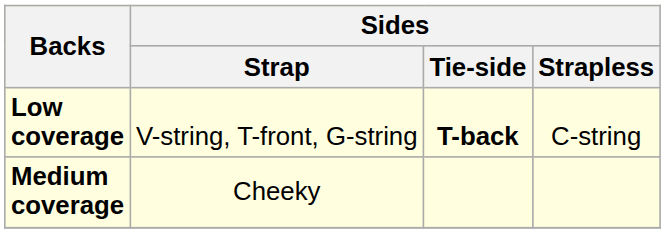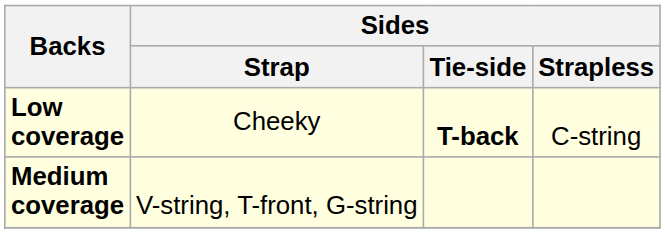Low coverage | Sides / Strap: V-string, T-front, G-string -> Cheeky
Medium coverage | Sides / Strap: Cheeky -> V-string, T-front, G-string
